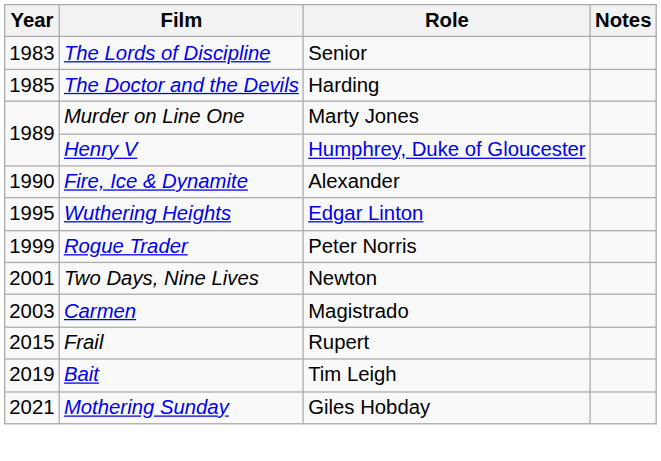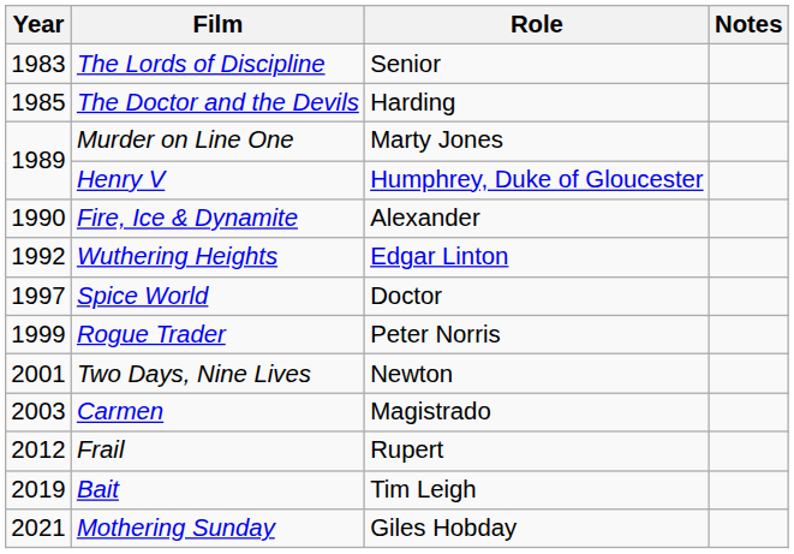Wuthering Heights | Year: 1995 -> 1992
+ row: 1997 | Spice World | Doctor
Frail | Year: 2015 -> 2012
